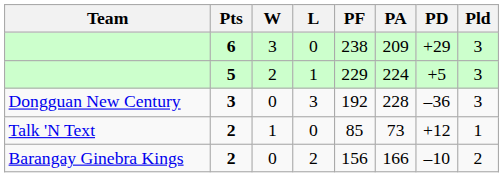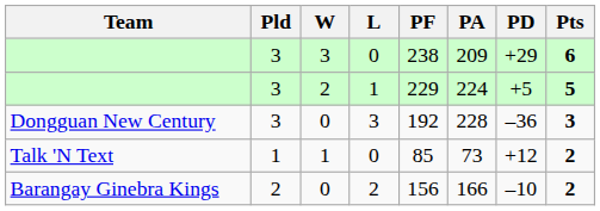columns swapped: Pld <-> Pts
